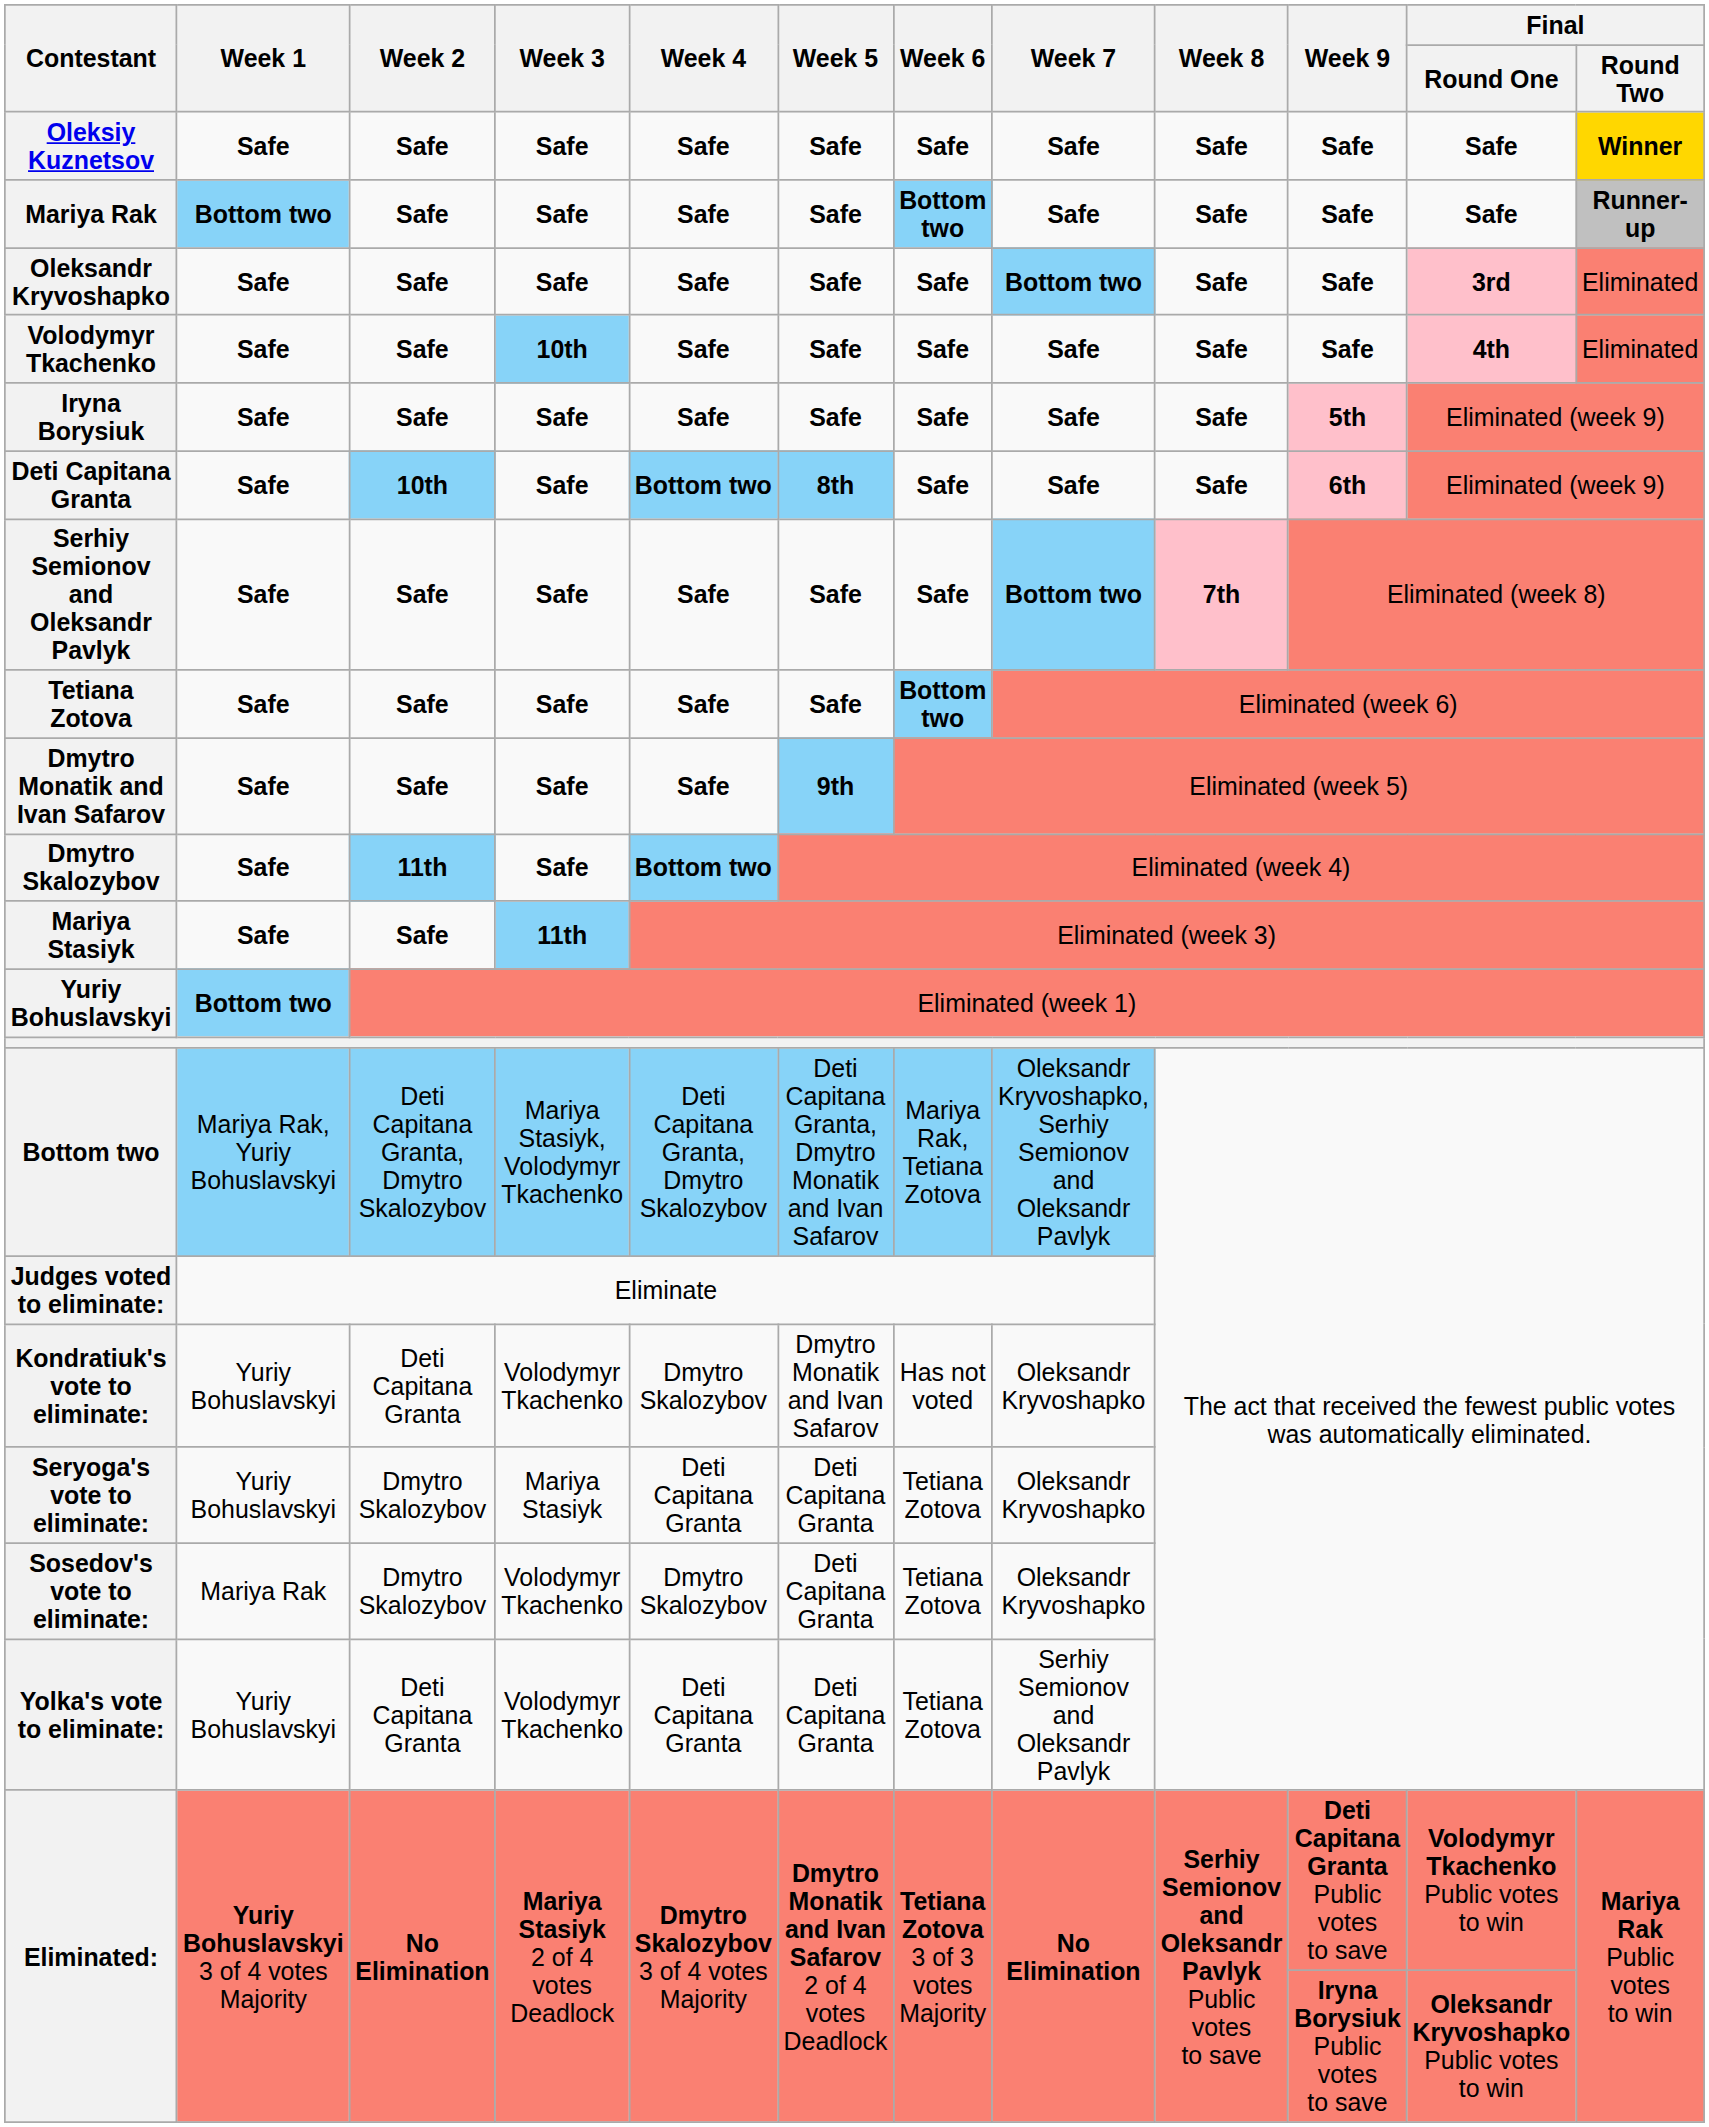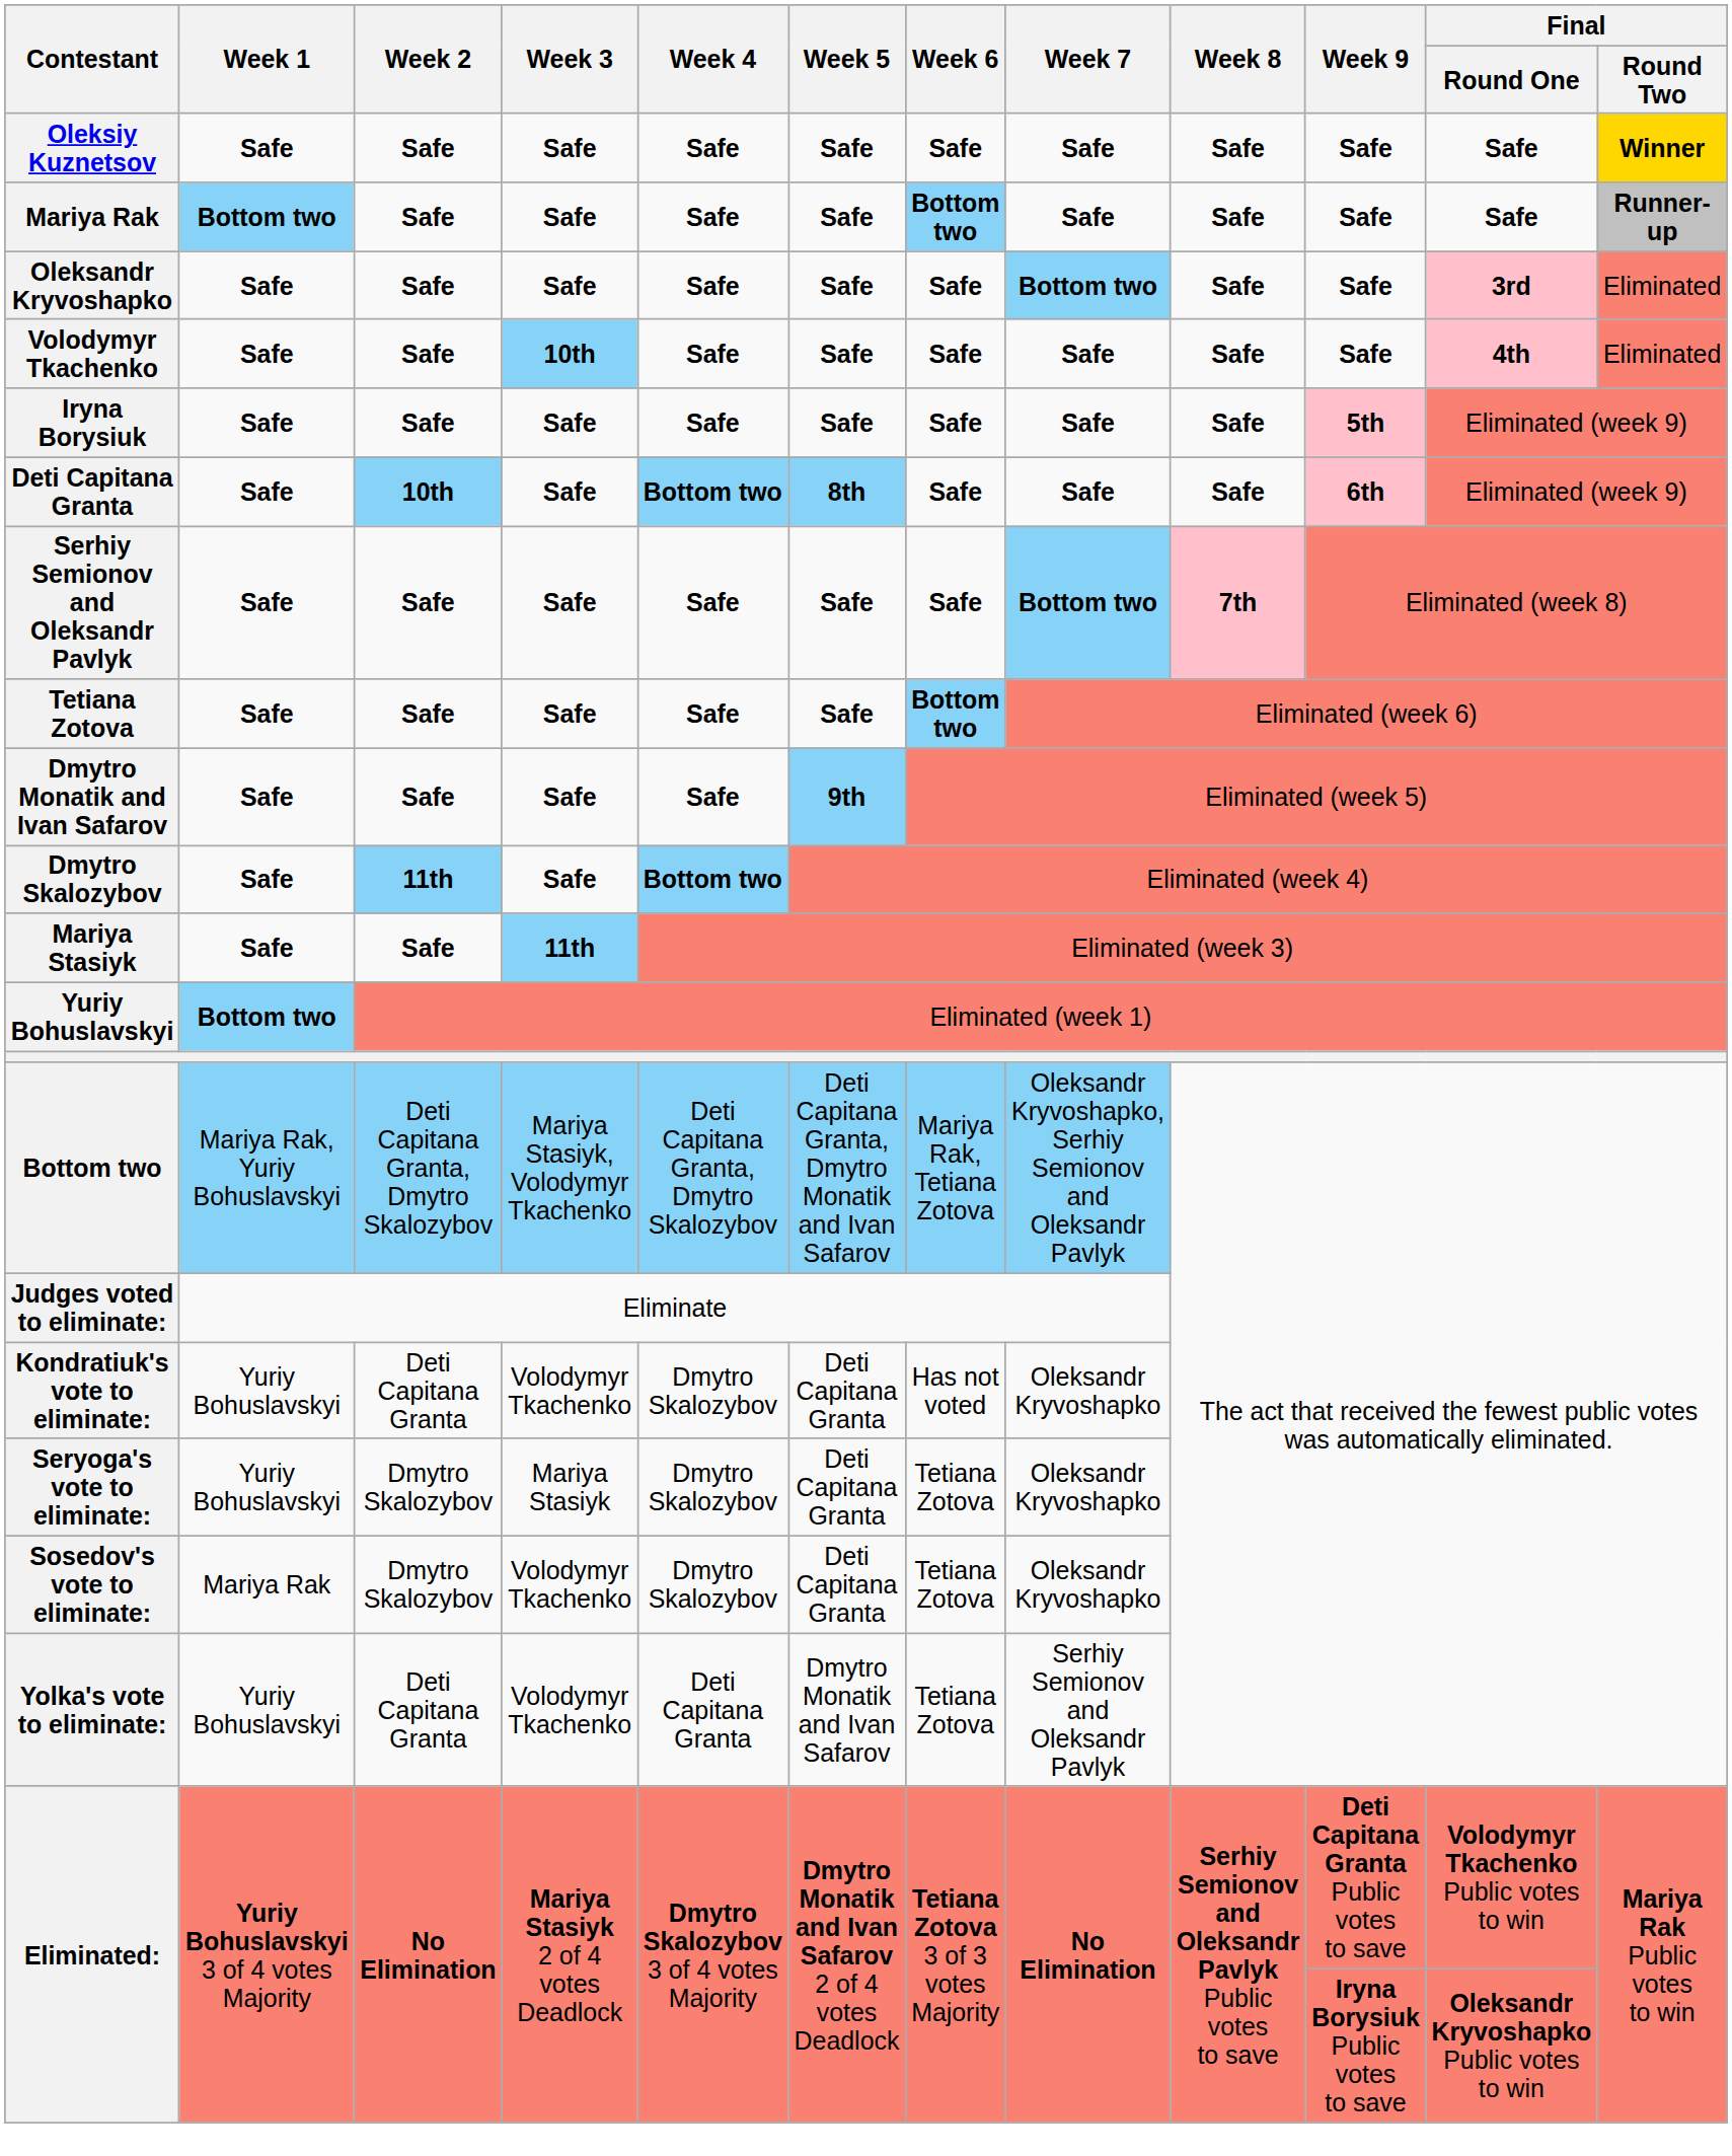Kondratiuk's vote to eliminate: | Week 5: Dmytro Monatik and Ivan Safarov -> Deti Capitana Granta
Seryoga's vote to eliminate: | Week 4: Deti Capitana Granta -> Dmytro Skalozybov
Yolka's vote to eliminate: | Week 5: Deti Capitana Granta -> Dmytro Monatik and Ivan Safarov
